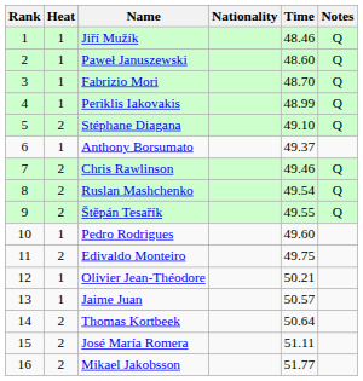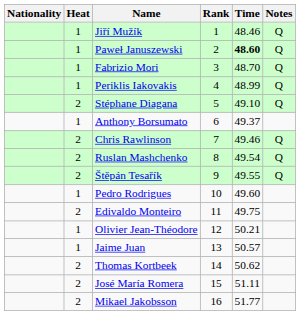columns swapped: Rank <-> Nationality
Paweł Januszewski | Time: normal -> bold
Thomas Kortbeek | Time: 50.64 -> 50.62
